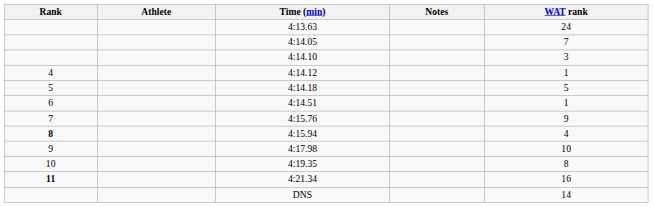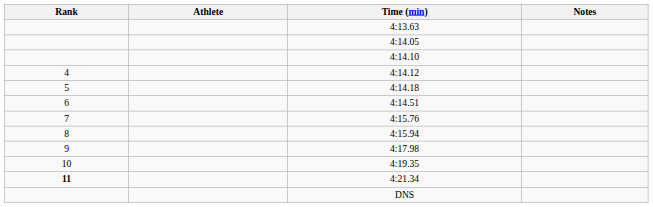- column: WAT rank | 24 | 7 | 3 | 1 | 5 | 1 | 9 | 4 | 10 | 8 | 16 | 14
4:15.94 | Rank: bold -> normal
